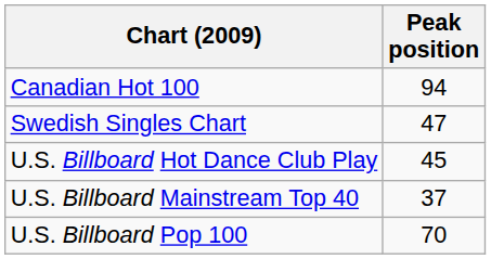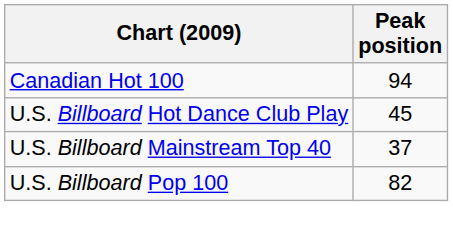- row: Swedish Singles Chart | 47
U.S. Billboard Pop 100 | Peak position: 70 -> 82
